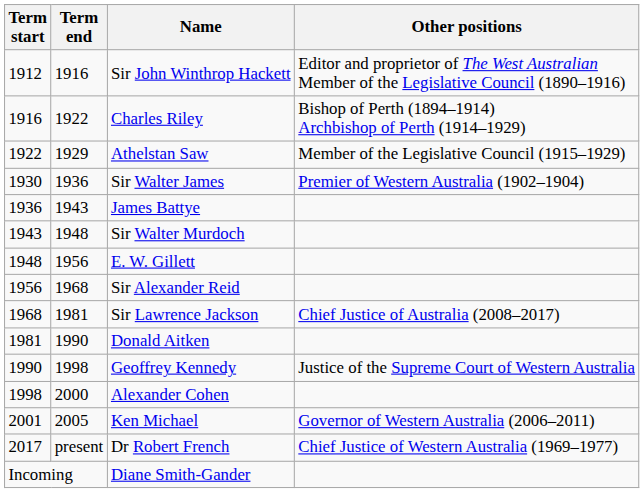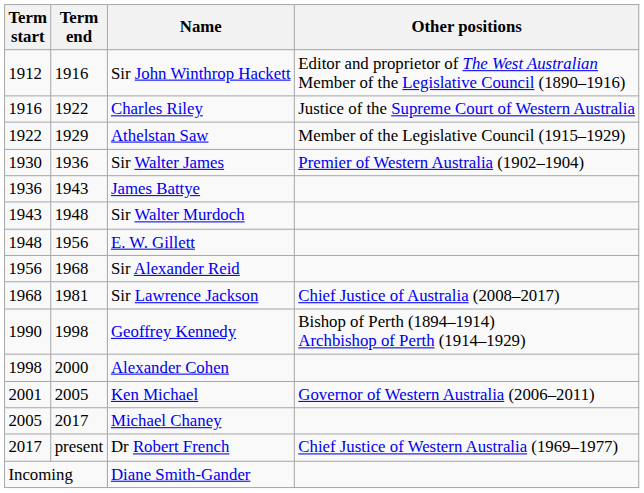Charles Riley | Other positions: Bishop of Perth (1894–1914) Archbishop of Perth (1914–1929) -> Justice of the Supreme Court of Western Australia
- row: 1981 | 1990 | Donald Aitken
Geoffrey Kennedy | Other positions: Justice of the Supreme Court of Western Australia -> Bishop of Perth (1894–1914) Archbishop of Perth (1914–1929)
+ row: 2005 | 2017 | Michael Chaney
